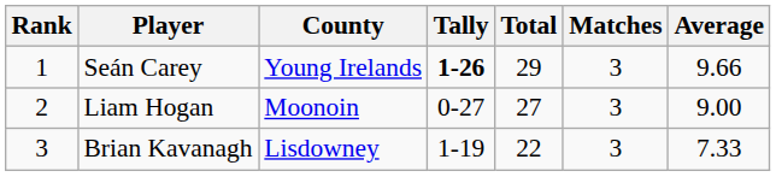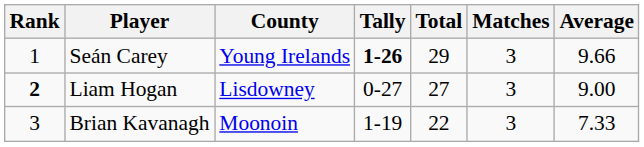Liam Hogan | Rank: normal -> bold
Liam Hogan | County: Moonoin -> Lisdowney
Brian Kavanagh | County: Lisdowney -> Moonoin
